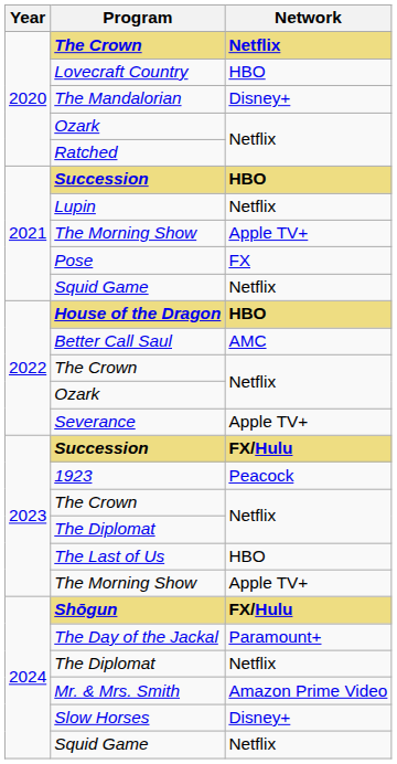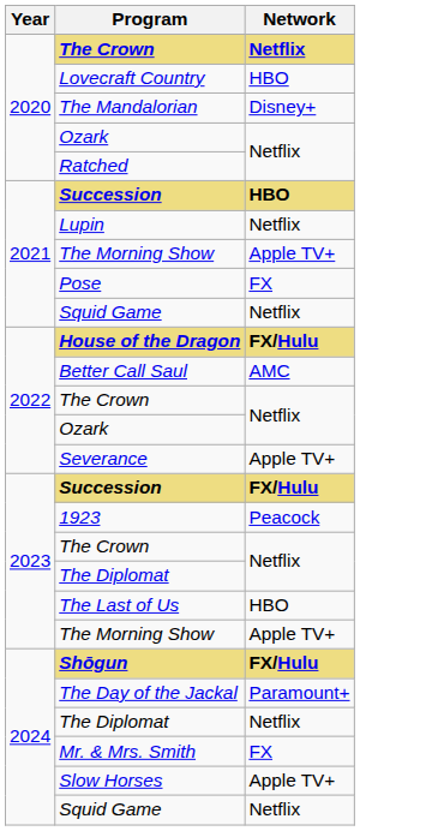House of the Dragon | Network: HBO -> FX/Hulu
Mr. & Mrs. Smith | Network: Amazon Prime Video -> FX
Slow Horses | Network: Disney+ -> Apple TV+
